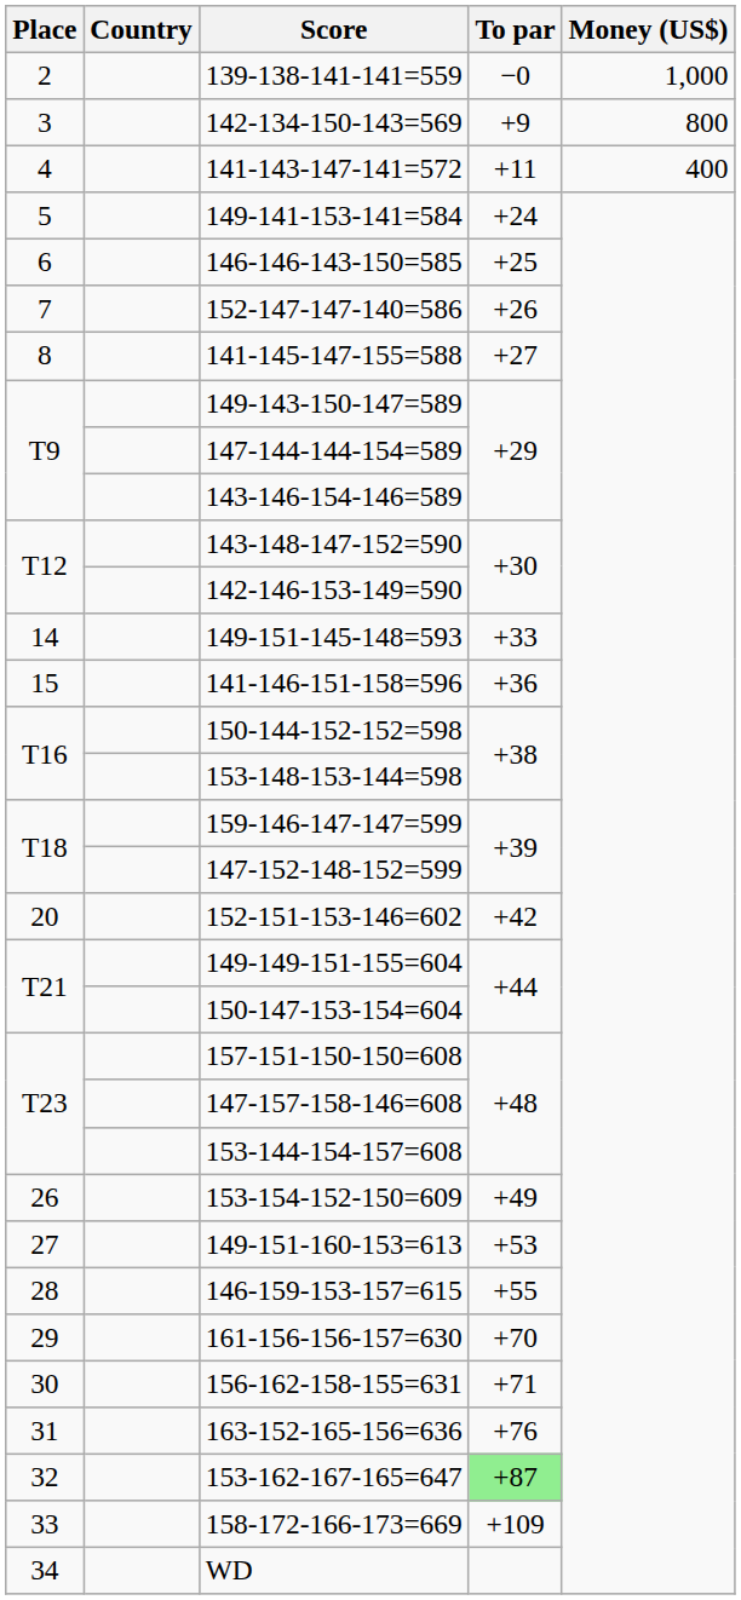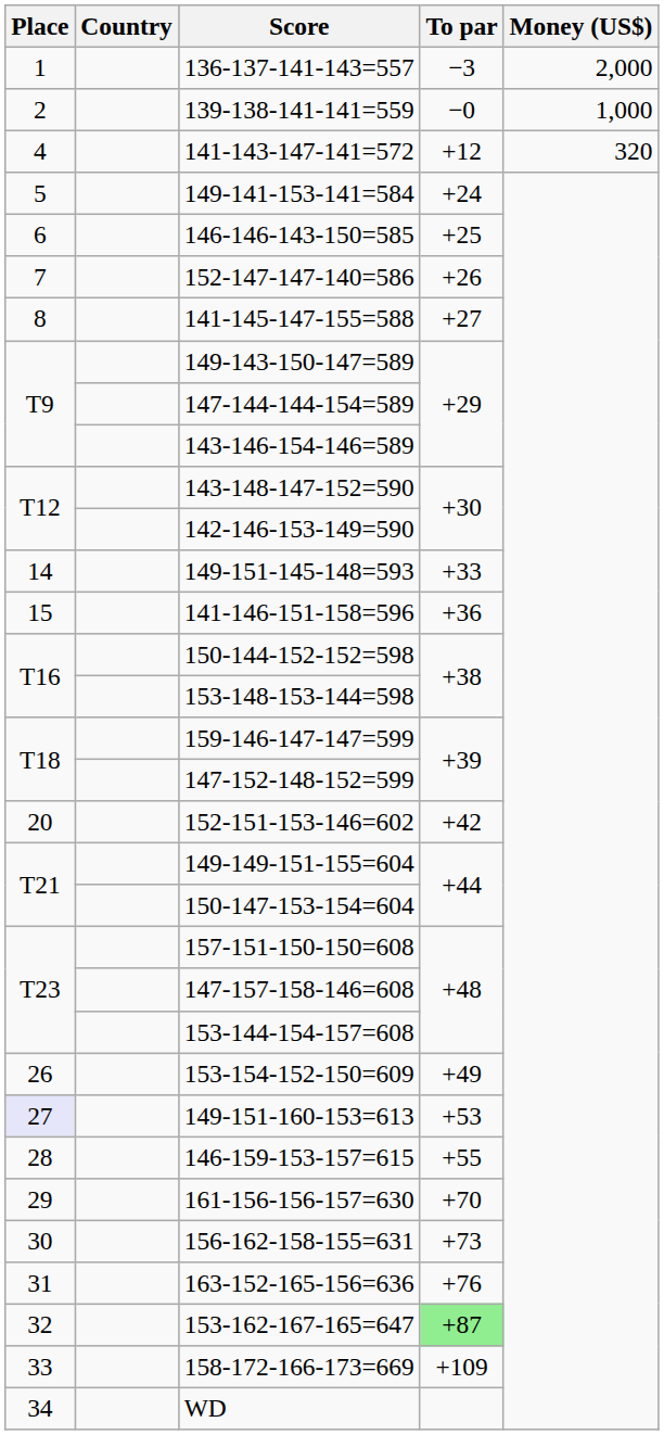+ row: 1 | 136-137-141-143=557 | −3 | 2,000
- row: 3 | 142-134-150-143=569 | +9 | 800
141-143-147-141=572 | To par: +11 -> +12
141-143-147-141=572 | Money (US$): 400 -> 320
149-151-160-153=613 | Place: no background -> lavender background
156-162-158-155=631 | To par: +71 -> +73
